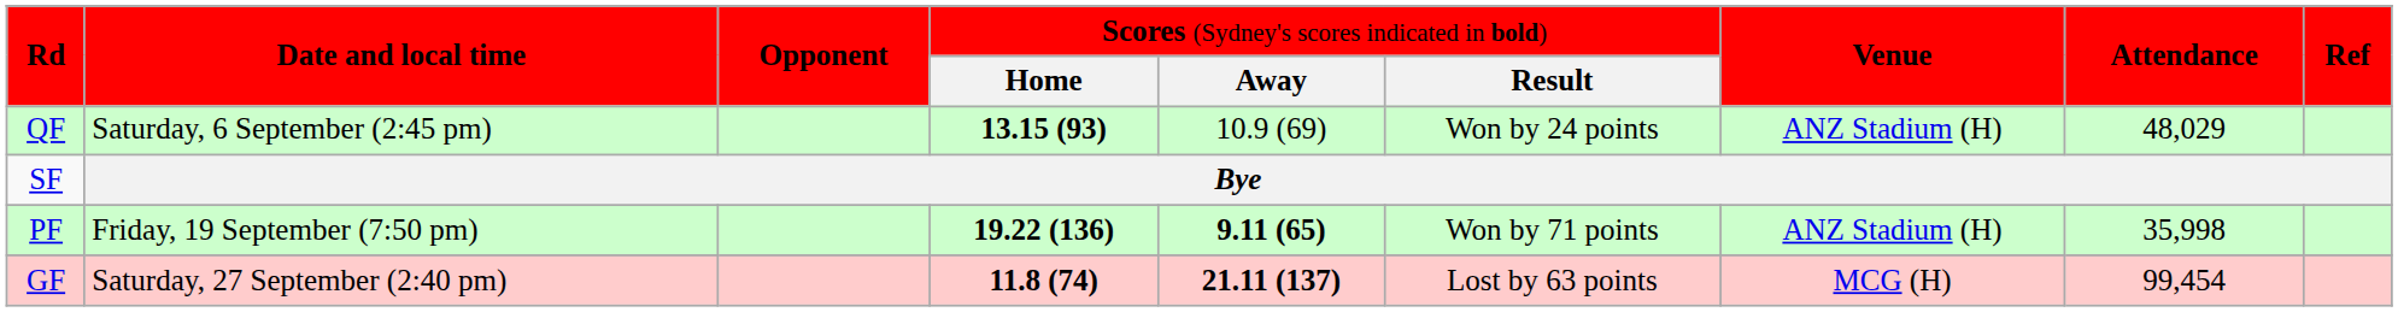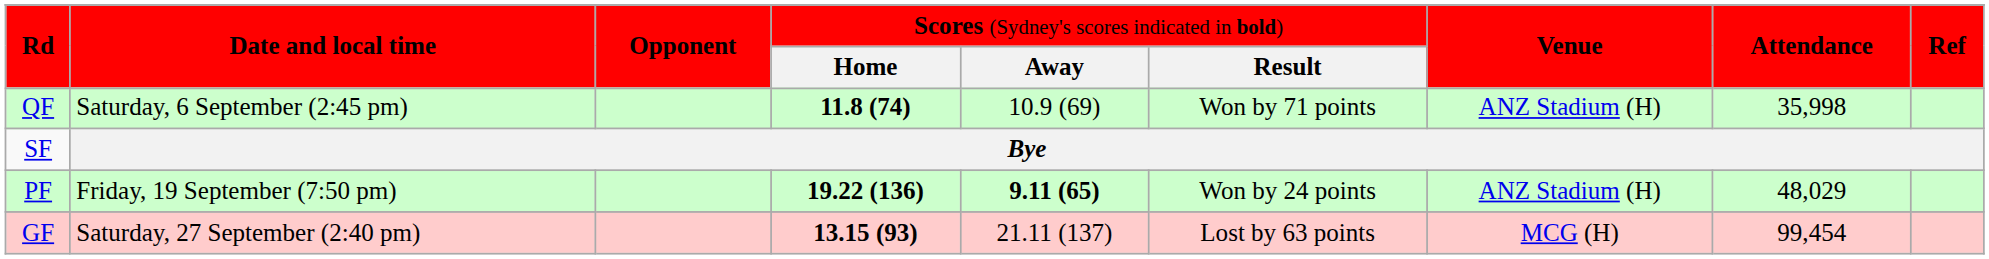QF | column 4: 13.15 (93) -> 11.8 (74)
QF | column 6: Won by 24 points -> Won by 71 points
QF | column 8: 48,029 -> 35,998
PF | column 6: Won by 71 points -> Won by 24 points
PF | column 8: 35,998 -> 48,029
GF | column 4: 11.8 (74) -> 13.15 (93)
GF | column 5: bold -> normal
